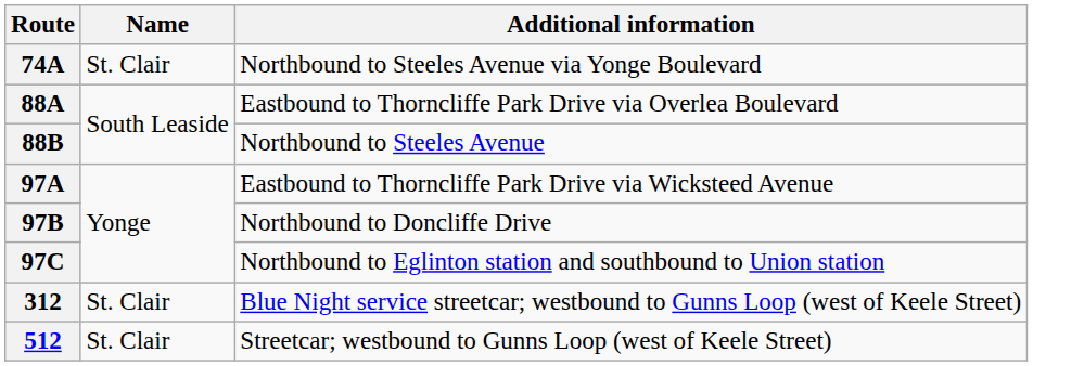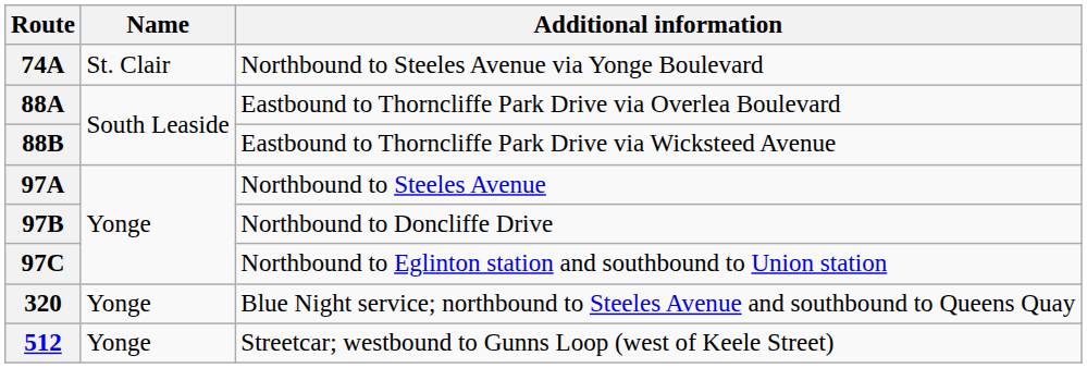88B | Additional information: Northbound to Steeles Avenue -> Eastbound to Thorncliffe Park Drive via Wicksteed Avenue
97A | Additional information: Eastbound to Thorncliffe Park Drive via Wicksteed Avenue -> Northbound to Steeles Avenue
- row: 312 | St. Clair | Blue Night service streetcar; westbound to Gunns Loop (west of Keele Street)
+ row: 320 | Yonge | Blue Night service; northbound to Steeles Avenue and southbound to Queens Quay
512 | Name: St. Clair -> Yonge
